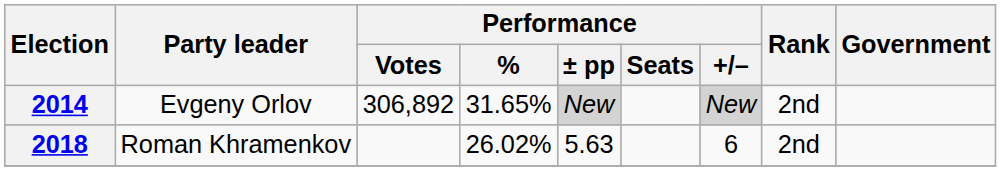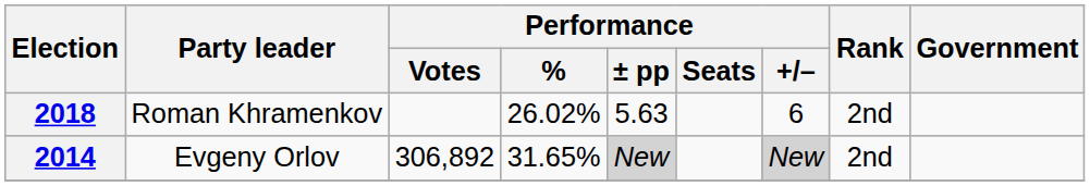rows swapped: 2014 <-> 2018
